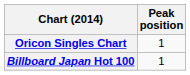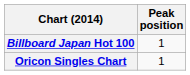rows swapped: Billboard Japan Hot 100 <-> Oricon Singles Chart
